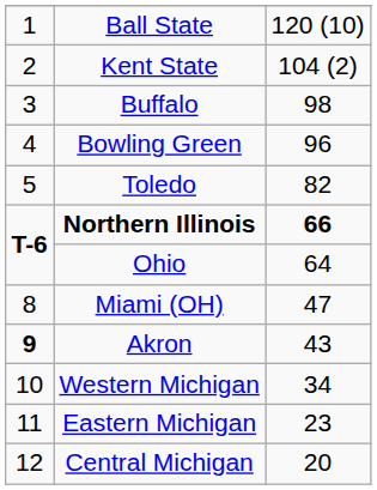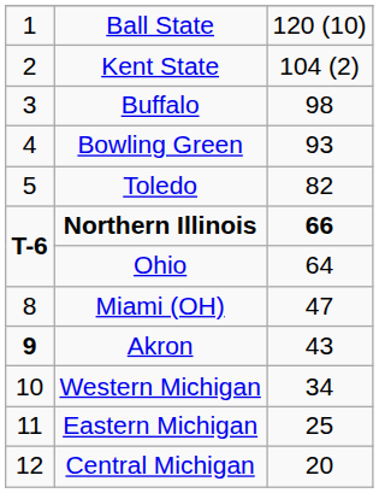Bowling Green | column 3: 96 -> 93
Eastern Michigan | column 3: 23 -> 25
